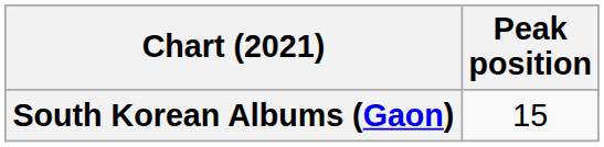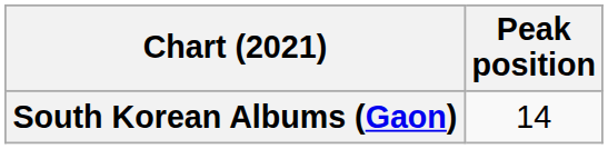South Korean Albums (Gaon) | Peak position: 15 -> 14
